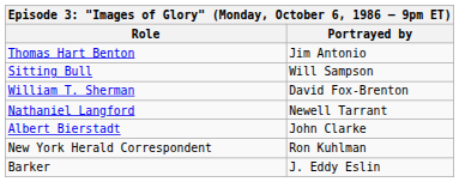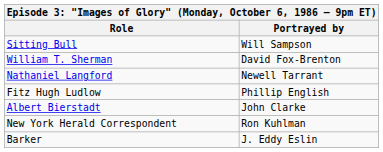- row: Thomas Hart Benton | Jim Antonio
+ row: Fitz Hugh Ludlow | Phillip English
